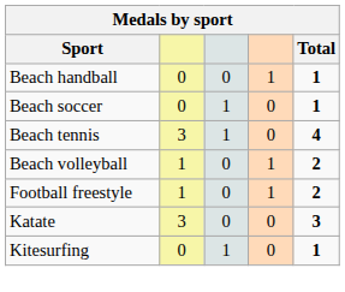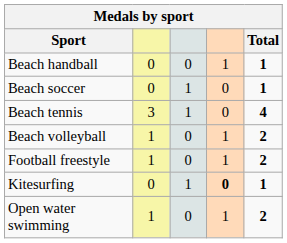- row: Katate | 3 | 0 | 0 | 3
Kitesurfing | column 4: normal -> bold
+ row: Open water swimming | 1 | 0 | 1 | 2
